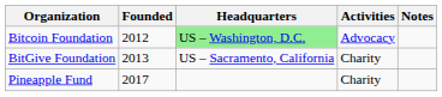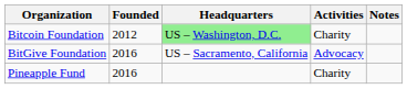Bitcoin Foundation | Activities: Advocacy -> Charity
BitGive Foundation | Founded: 2013 -> 2016
BitGive Foundation | Activities: Charity -> Advocacy
Pineapple Fund | Founded: 2017 -> 2016
